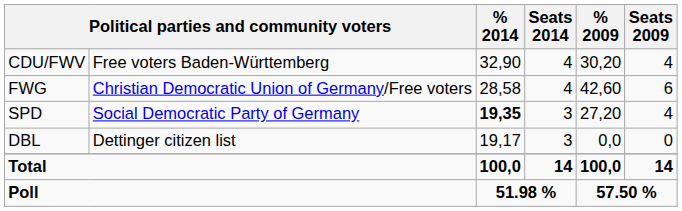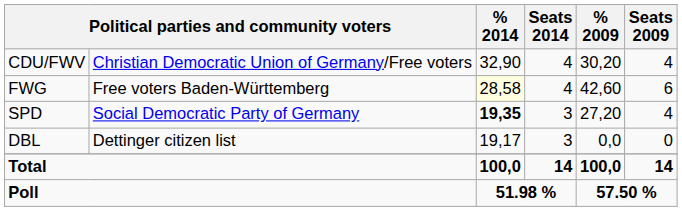CDU/FWV | column 2: Free voters Baden-Württemberg -> Christian Democratic Union of Germany/Free voters
FWG | column 2: Christian Democratic Union of Germany/Free voters -> Free voters Baden-Württemberg
FWG | % 2014: no background -> lightyellow background
